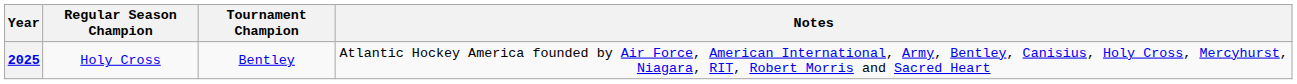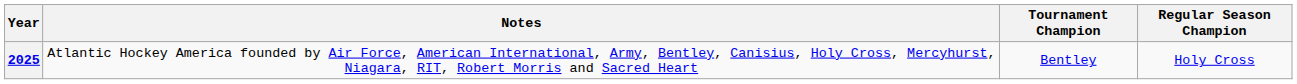columns swapped: Regular Season Champion <-> Notes
